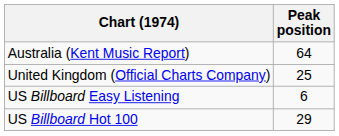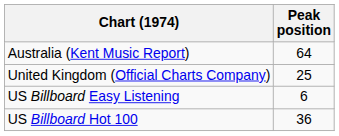US Billboard Hot 100 | Peak position: 29 -> 36
